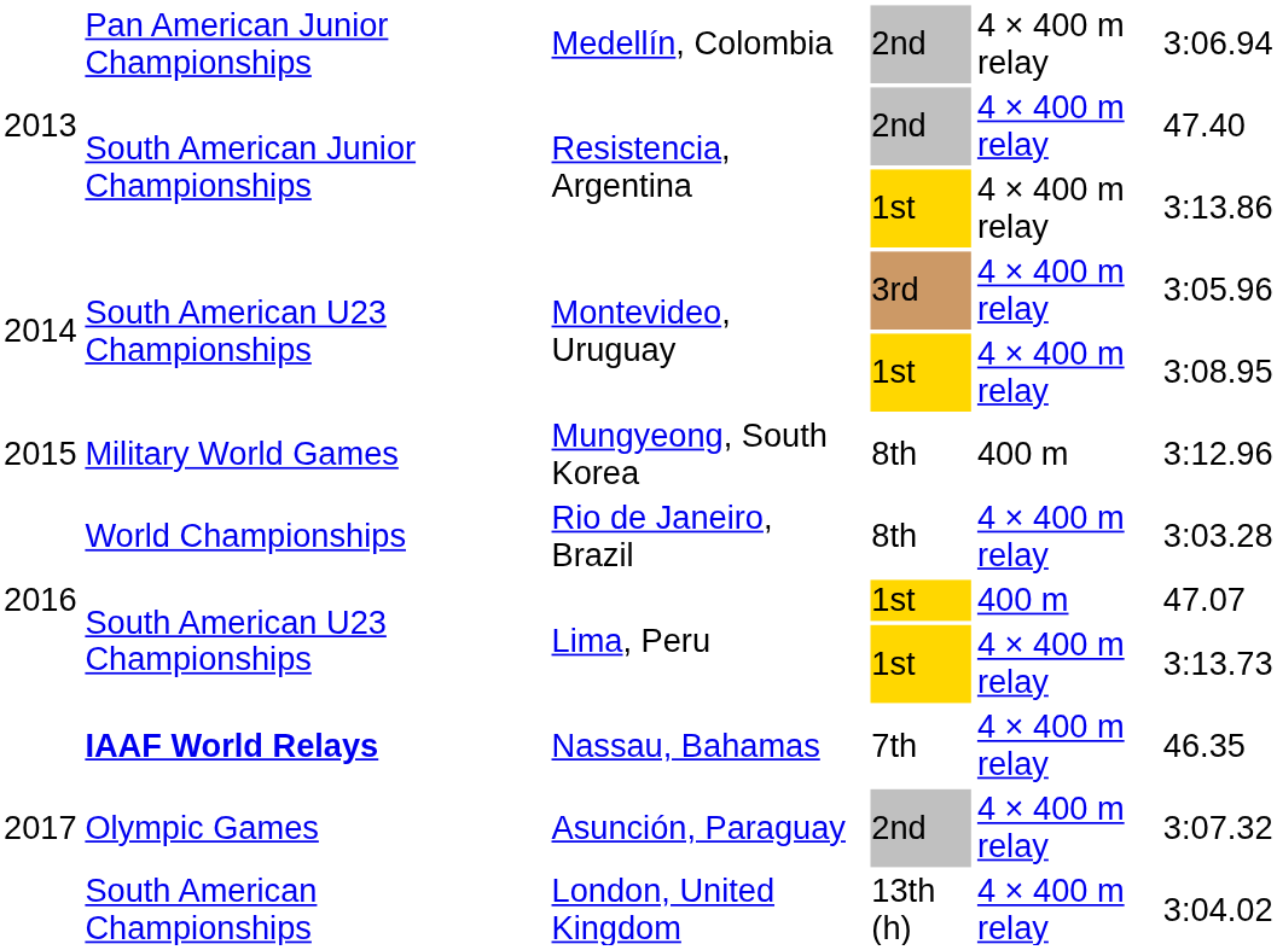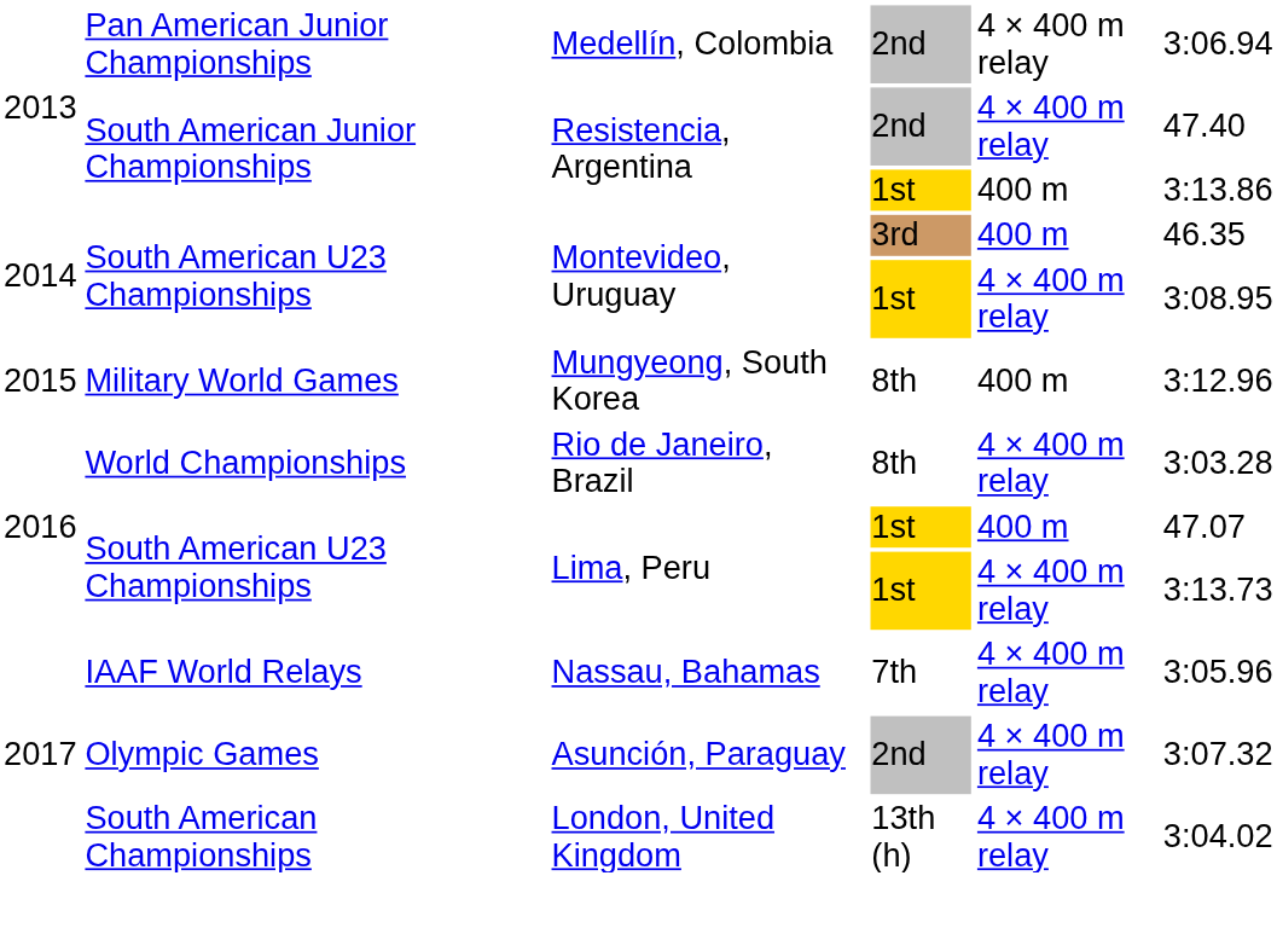Resistencia, Argentina / 1st | column 5: 4 × 400 m relay -> 400 m
Montevideo, Uruguay / 3rd | column 5: 4 × 400 m relay -> 400 m
Montevideo, Uruguay / 3rd | column 6: 3:05.96 -> 46.35
Nassau, Bahamas | column 2: bold -> normal
Nassau, Bahamas | column 6: 46.35 -> 3:05.96
